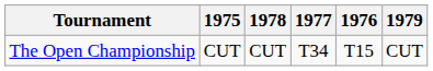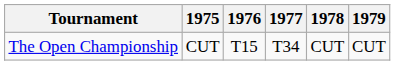columns swapped: 1976 <-> 1978
